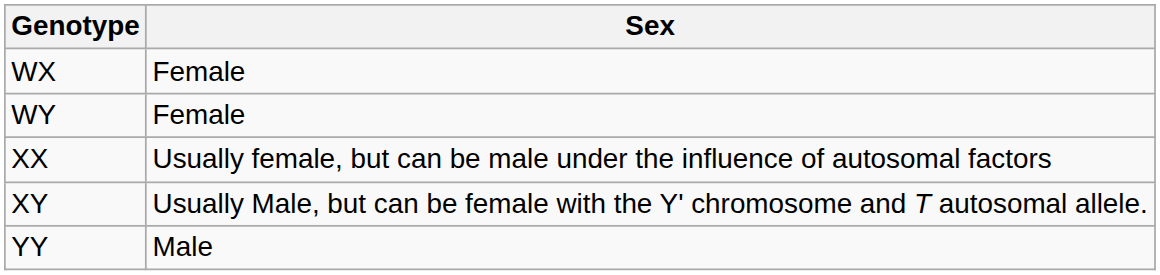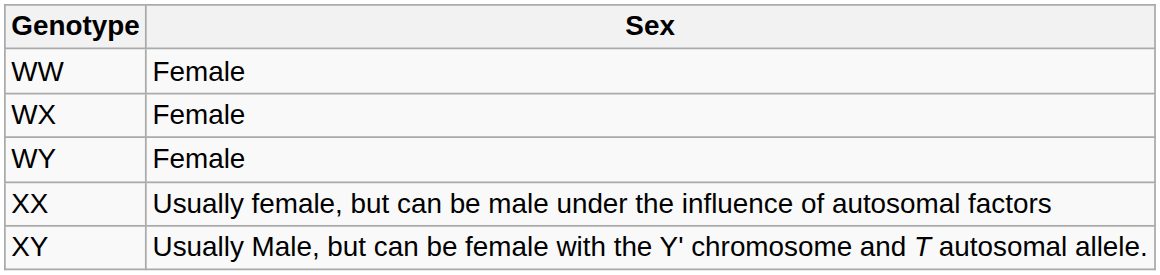+ row: WW | Female
- row: YY | Male
